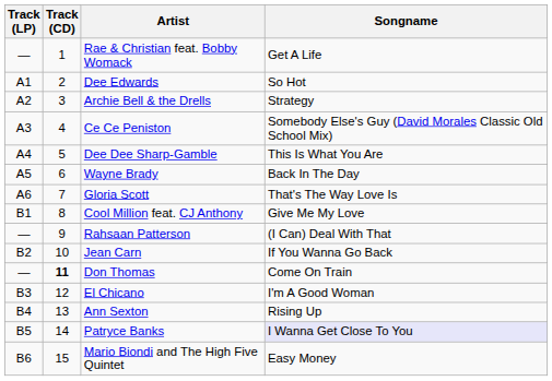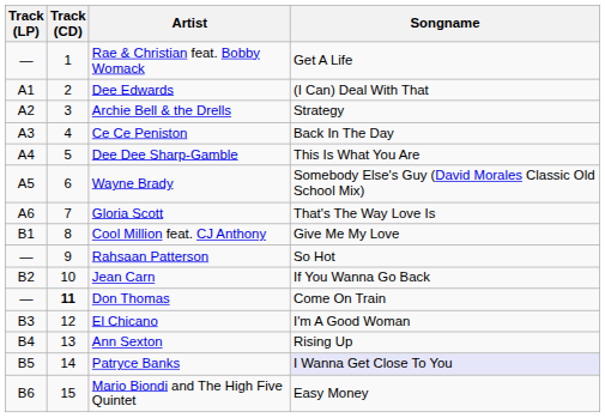Dee Edwards | Songname: So Hot -> (I Can) Deal With That
Ce Ce Peniston | Songname: Somebody Else's Guy (David Morales Classic Old School Mix) -> Back In The Day
Wayne Brady | Songname: Back In The Day -> Somebody Else's Guy (David Morales Classic Old School Mix)
Rahsaan Patterson | Songname: (I Can) Deal With That -> So Hot
